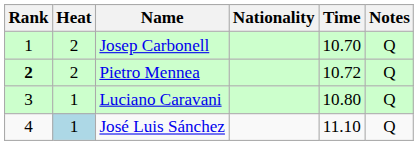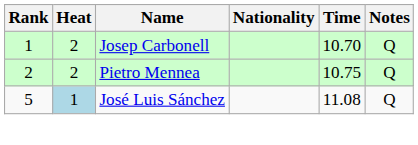Pietro Mennea | Rank: bold -> normal
Pietro Mennea | Time: 10.72 -> 10.75
- row: 3 | 1 | Luciano Caravani | 10.80 | Q
José Luis Sánchez | Rank: 4 -> 5
José Luis Sánchez | Time: 11.10 -> 11.08
